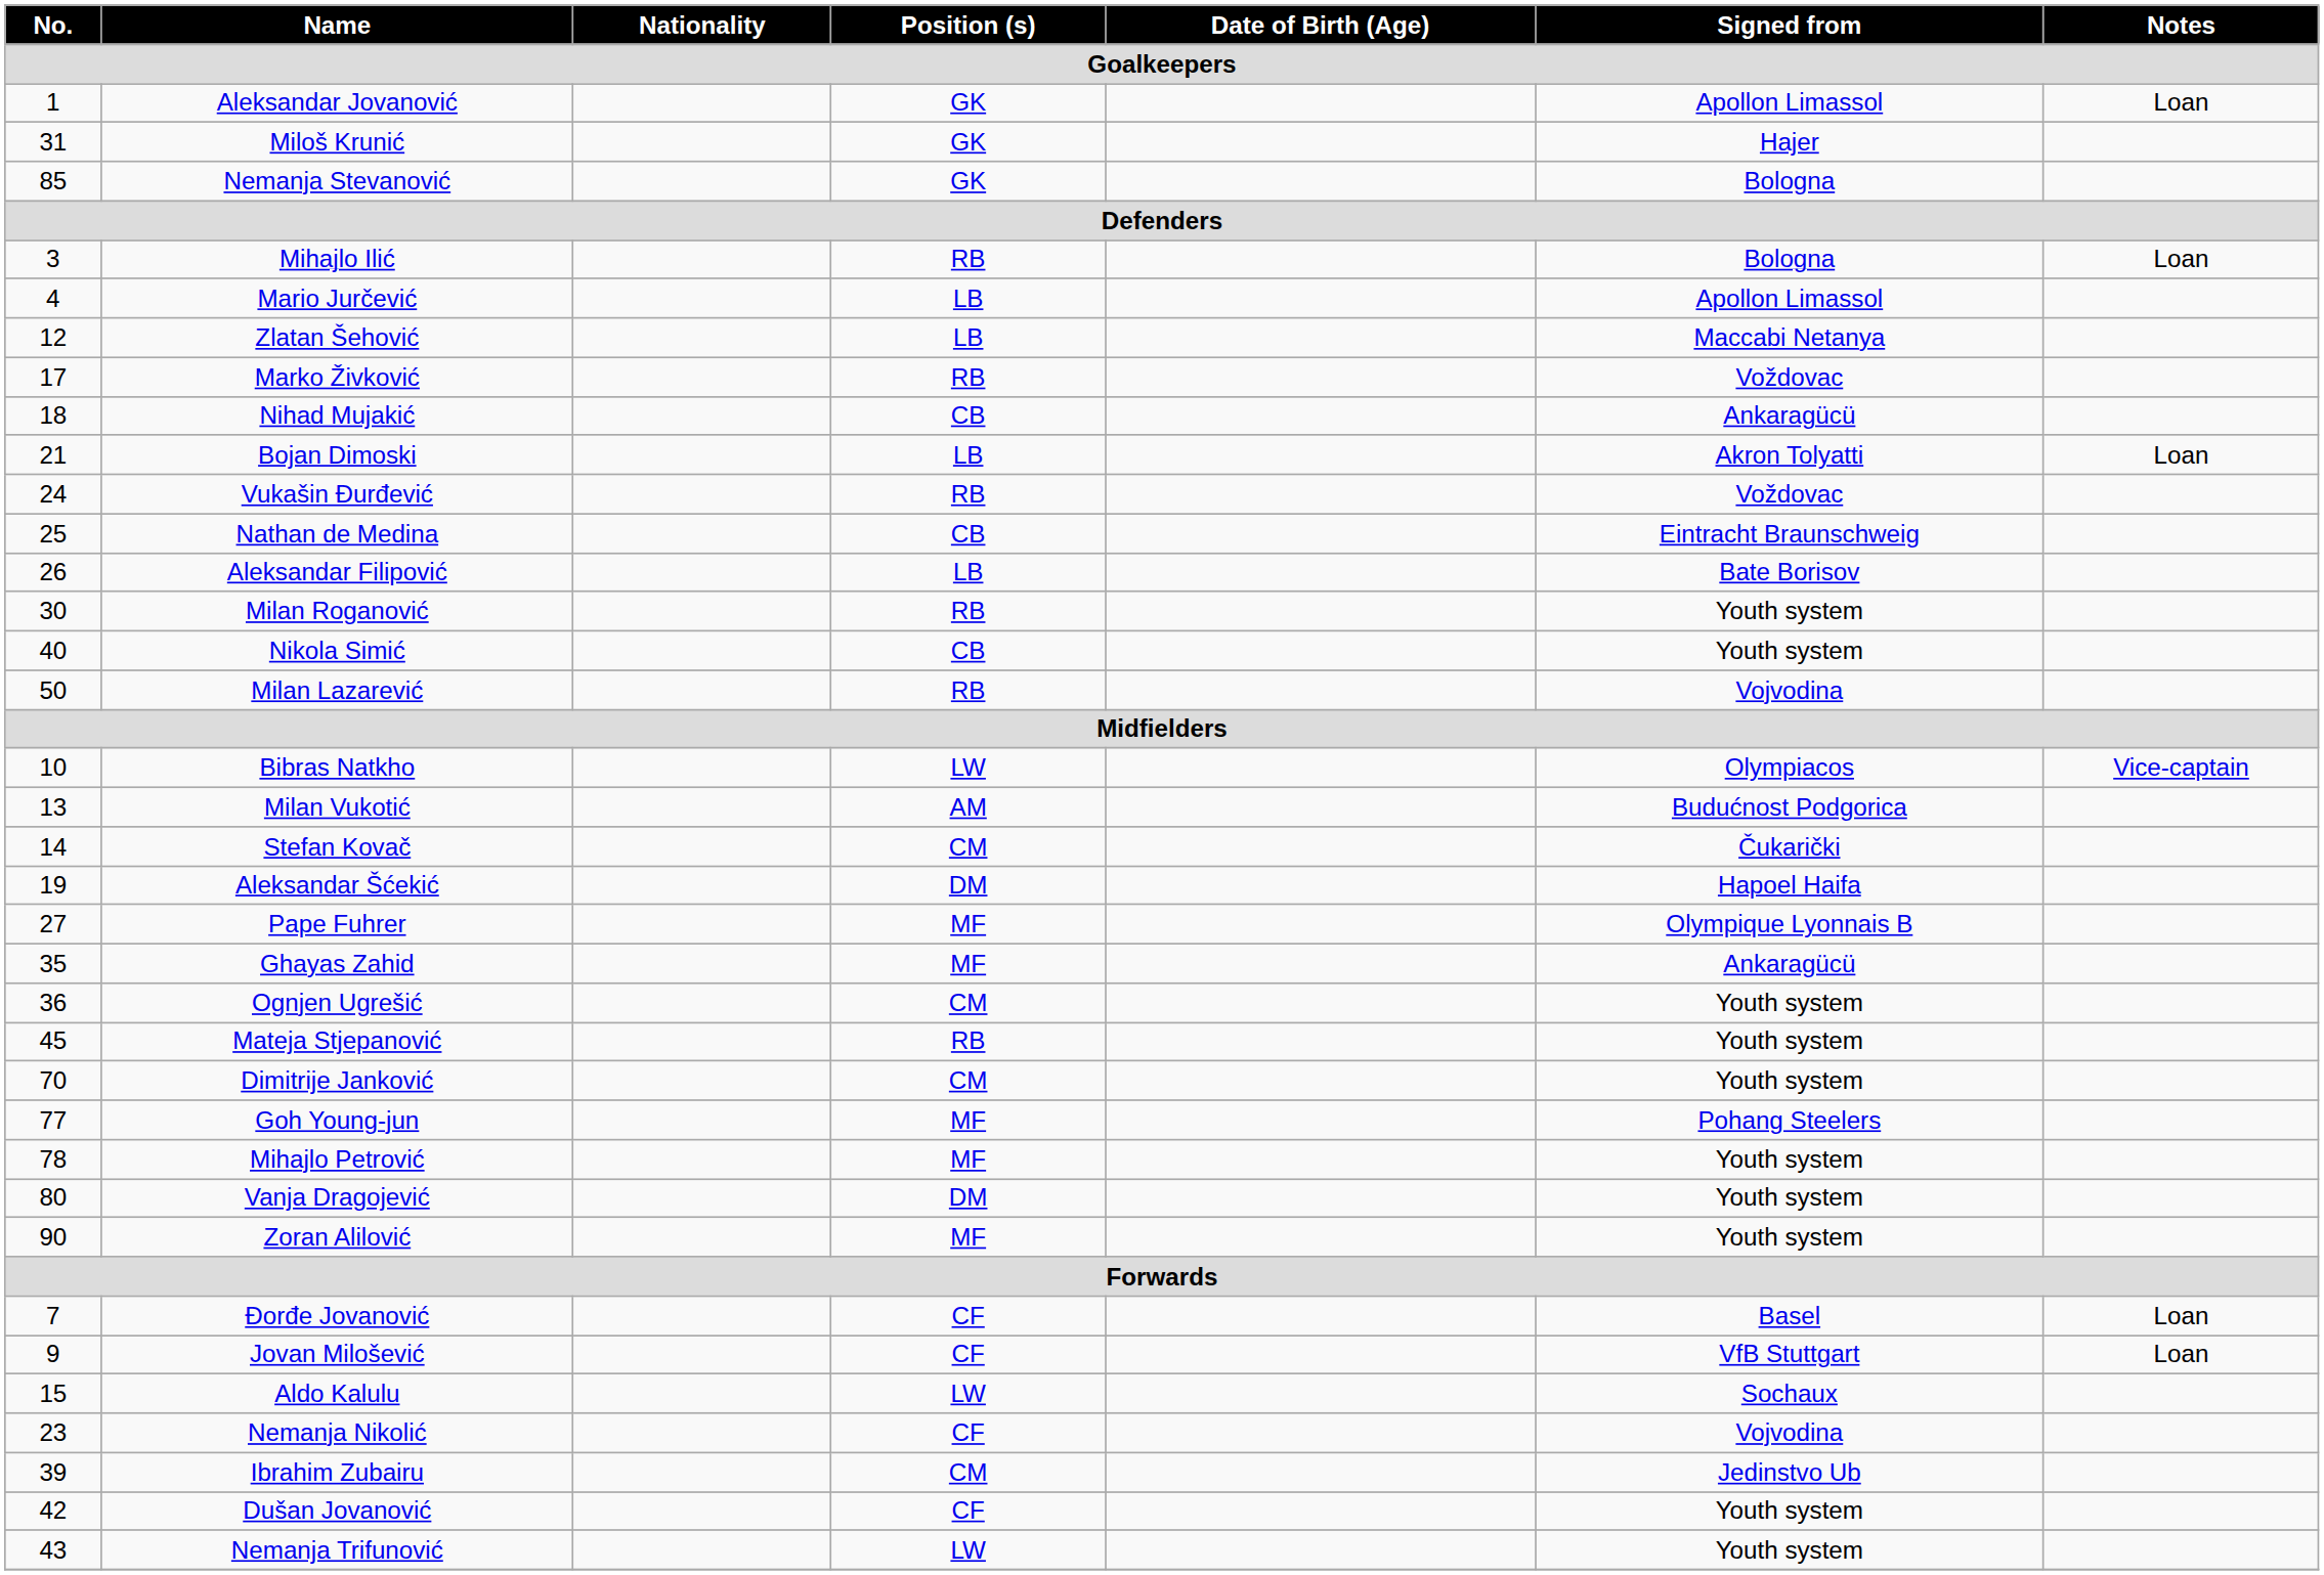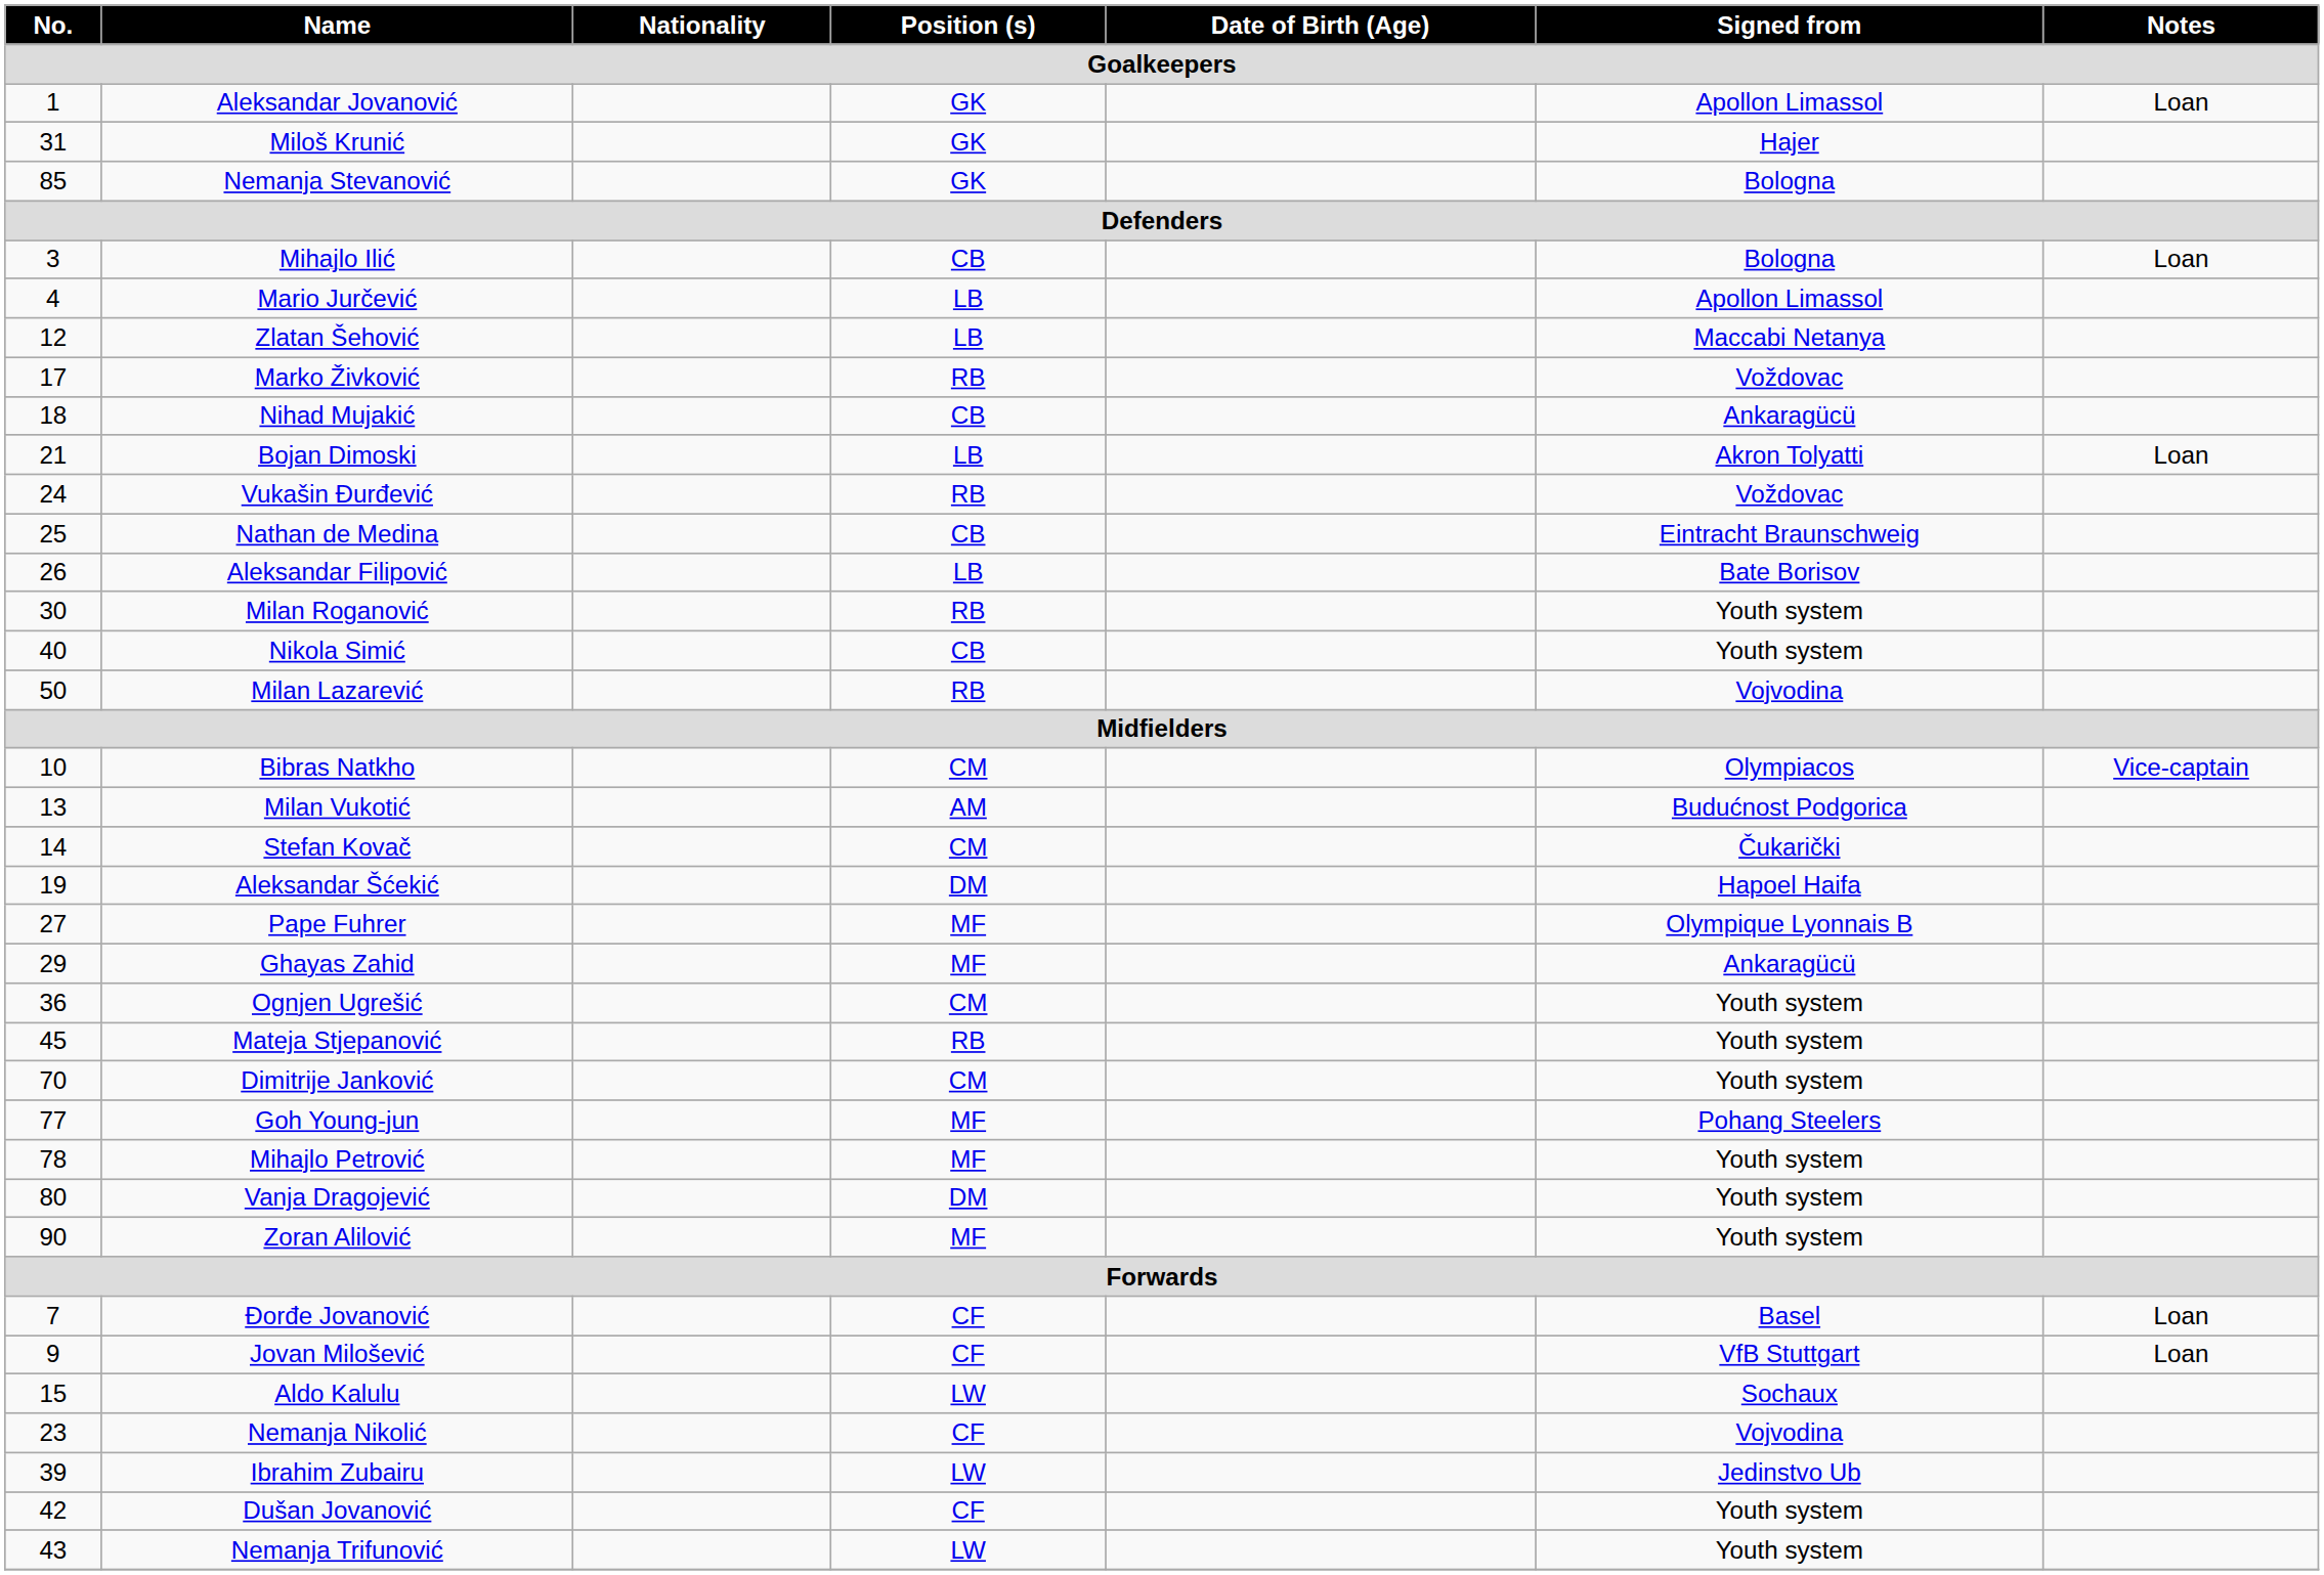Mihajlo Ilić | Position (s): RB -> CB
Bibras Natkho | Position (s): LW -> CM
Ghayas Zahid | No.: 35 -> 29
Ibrahim Zubairu | Position (s): CM -> LW
